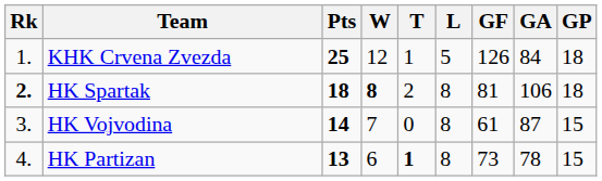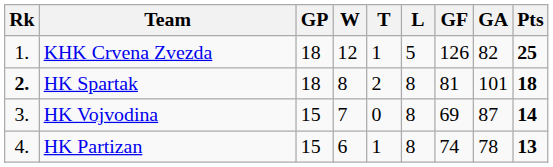columns swapped: GP <-> Pts
KHK Crvena Zvezda | GA: 84 -> 82
HK Spartak | W: bold -> normal
HK Spartak | GA: 106 -> 101
HK Vojvodina | GF: 61 -> 69
HK Partizan | T: bold -> normal
HK Partizan | GF: 73 -> 74
